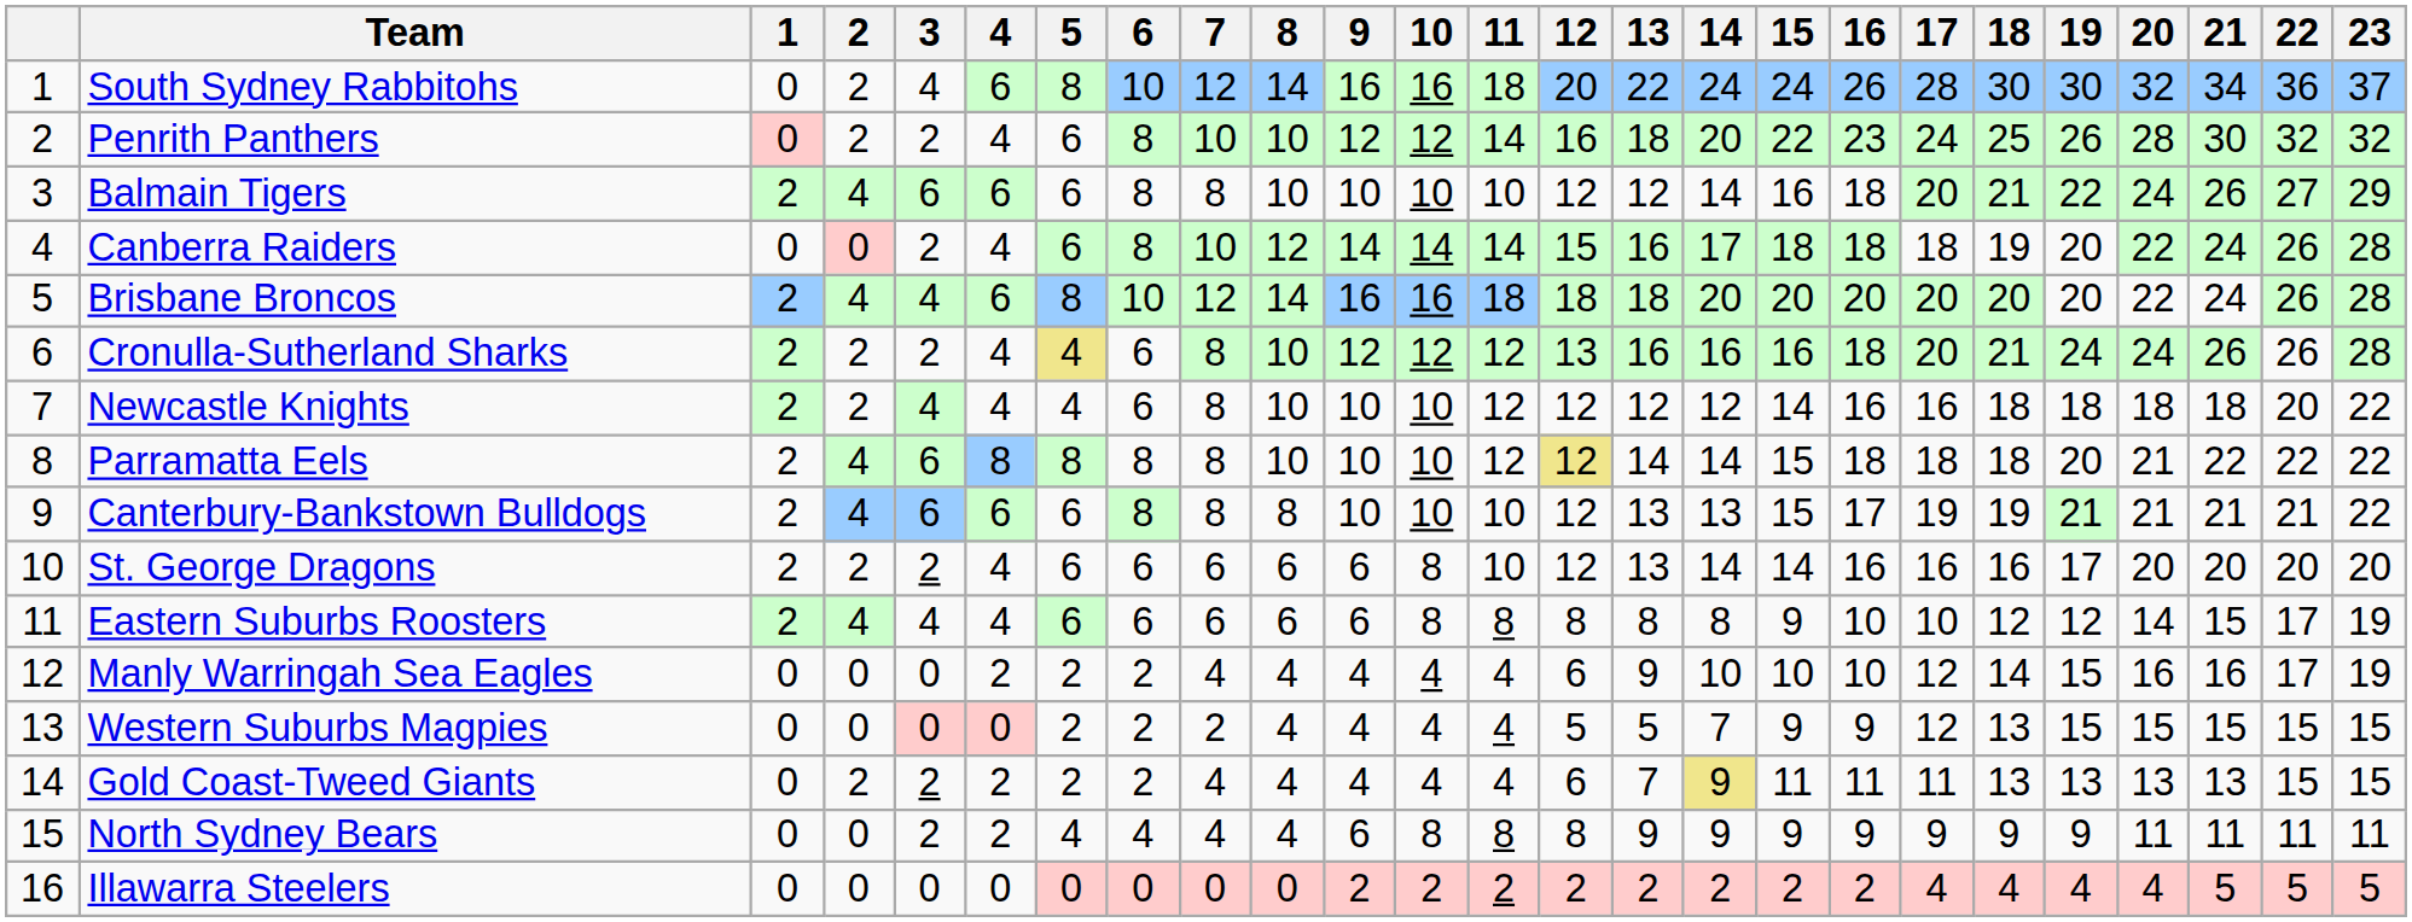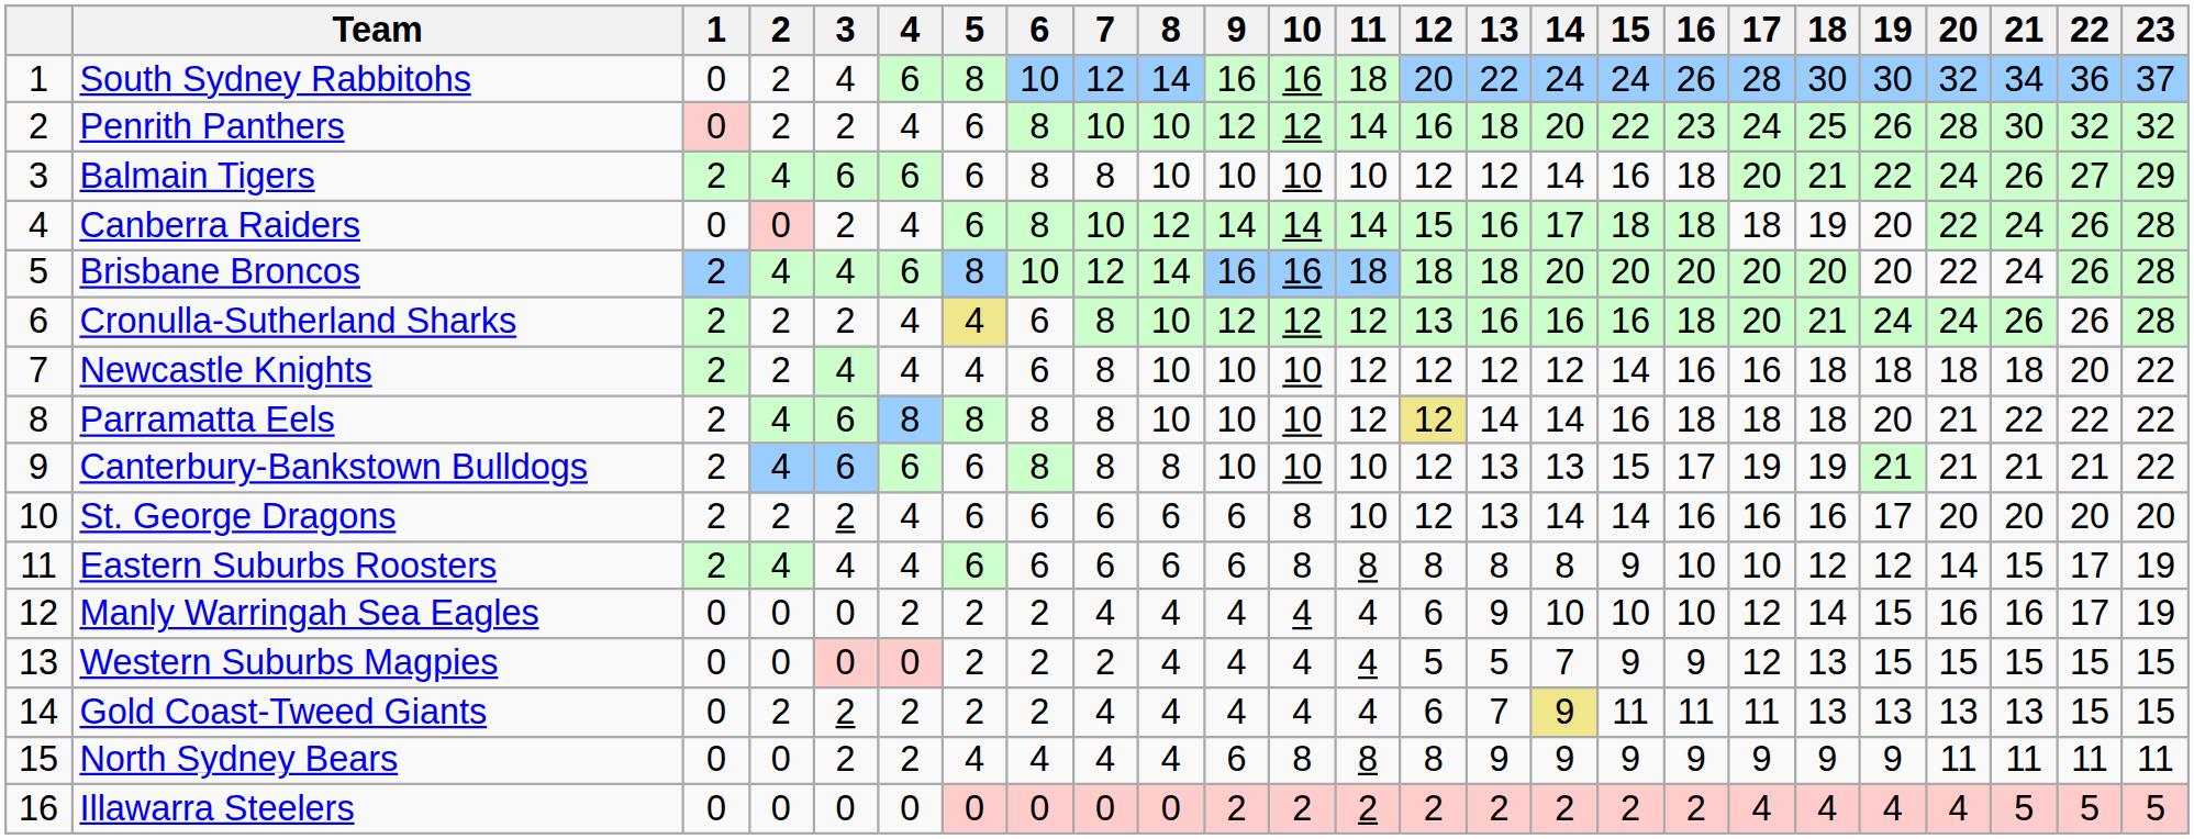Parramatta Eels | 15: 15 -> 16
